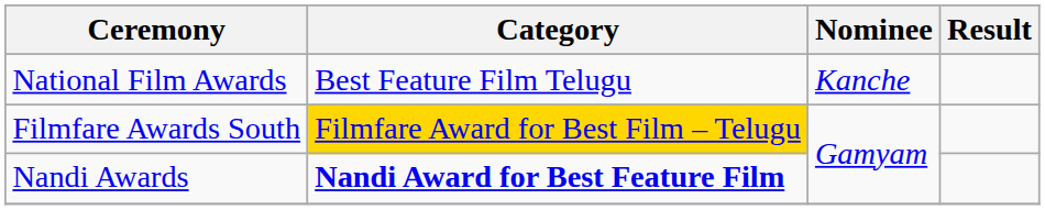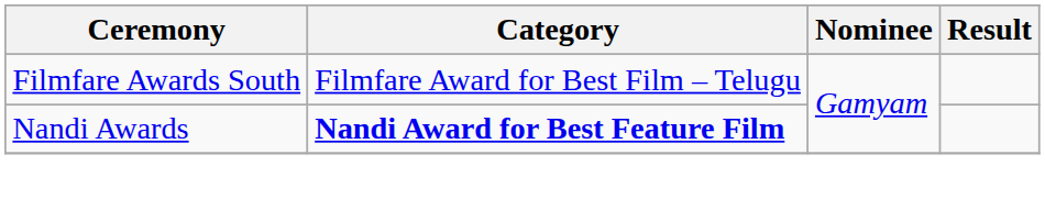- row: National Film Awards | Best Feature Film Telugu | Kanche
Filmfare Awards South | Category: gold background -> no background
